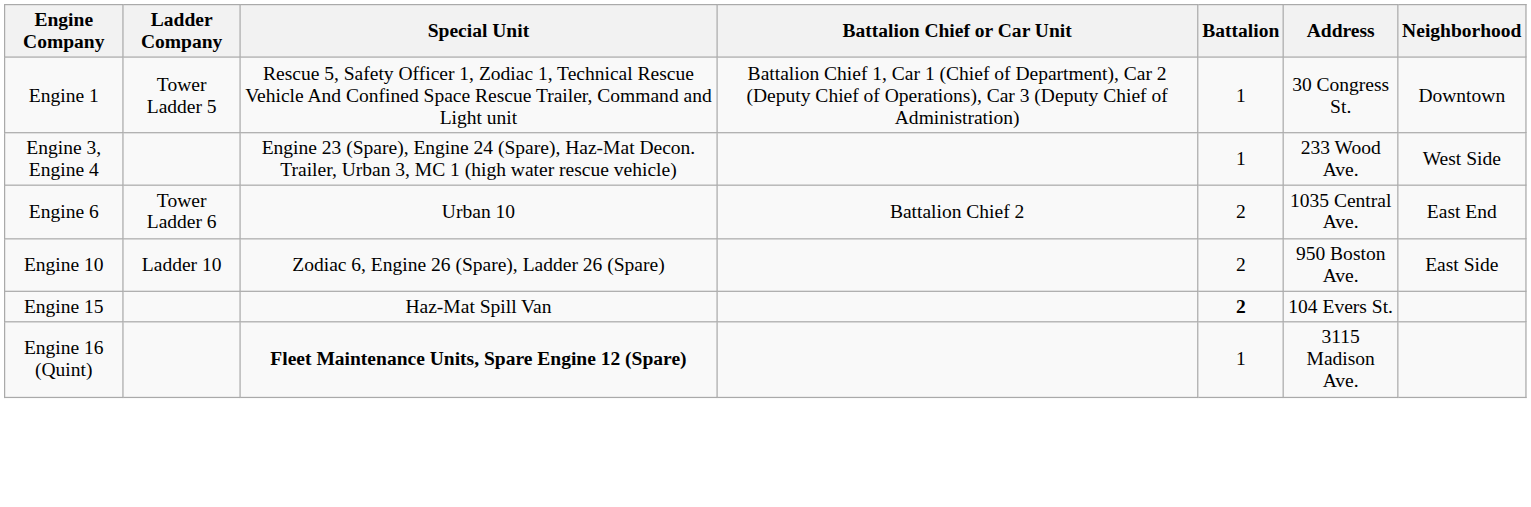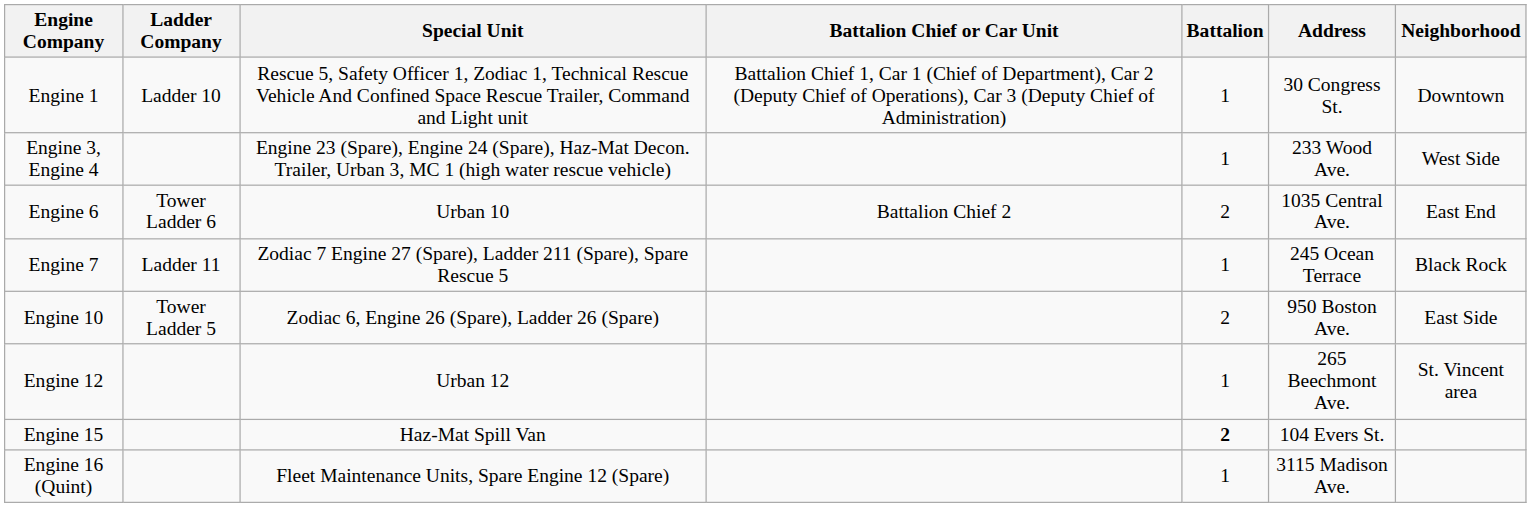Engine 1 | Ladder Company: Tower Ladder 5 -> Ladder 10
+ row: Engine 7 | Ladder 11 | Zodiac 7 Engine 27 (Spare), Ladder 211 (Spare), Spare Rescue 5 | 1 | 245 Ocean Terrace | Black Rock
Engine 10 | Ladder Company: Ladder 10 -> Tower Ladder 5
+ row: Engine 12 | Urban 12 | 1 | 265 Beechmont Ave. | St. Vincent area
Engine 16 (Quint) | Special Unit: bold -> normal
